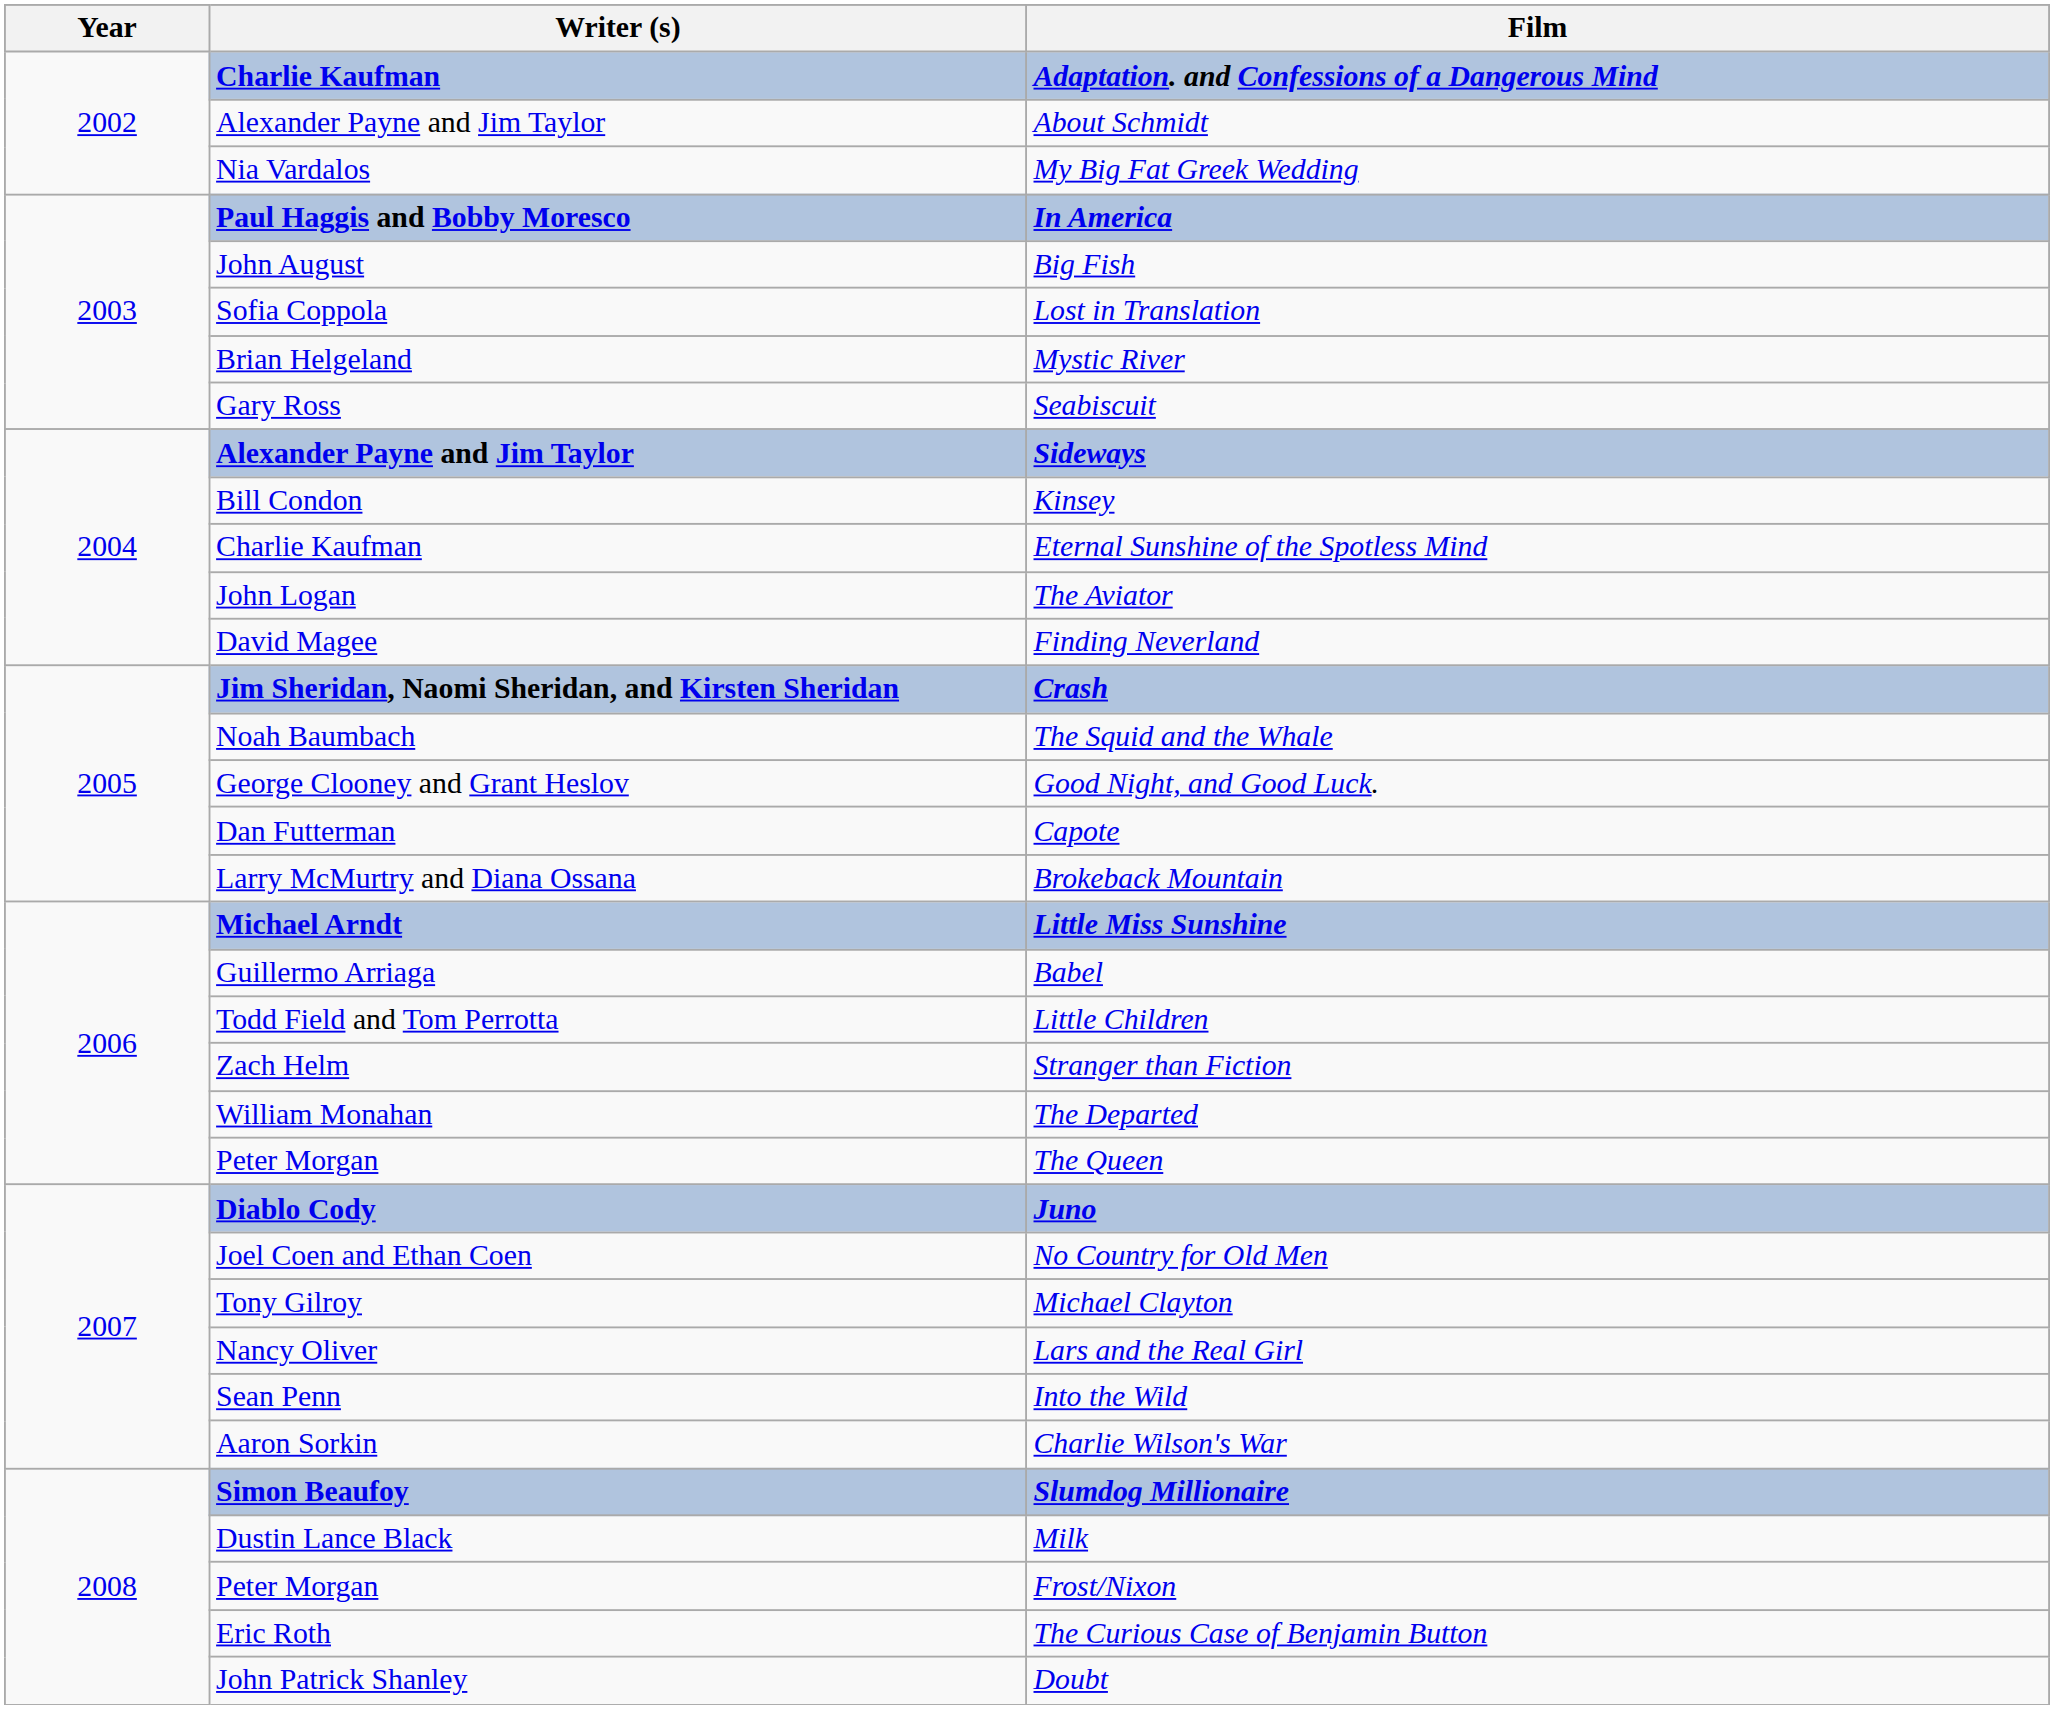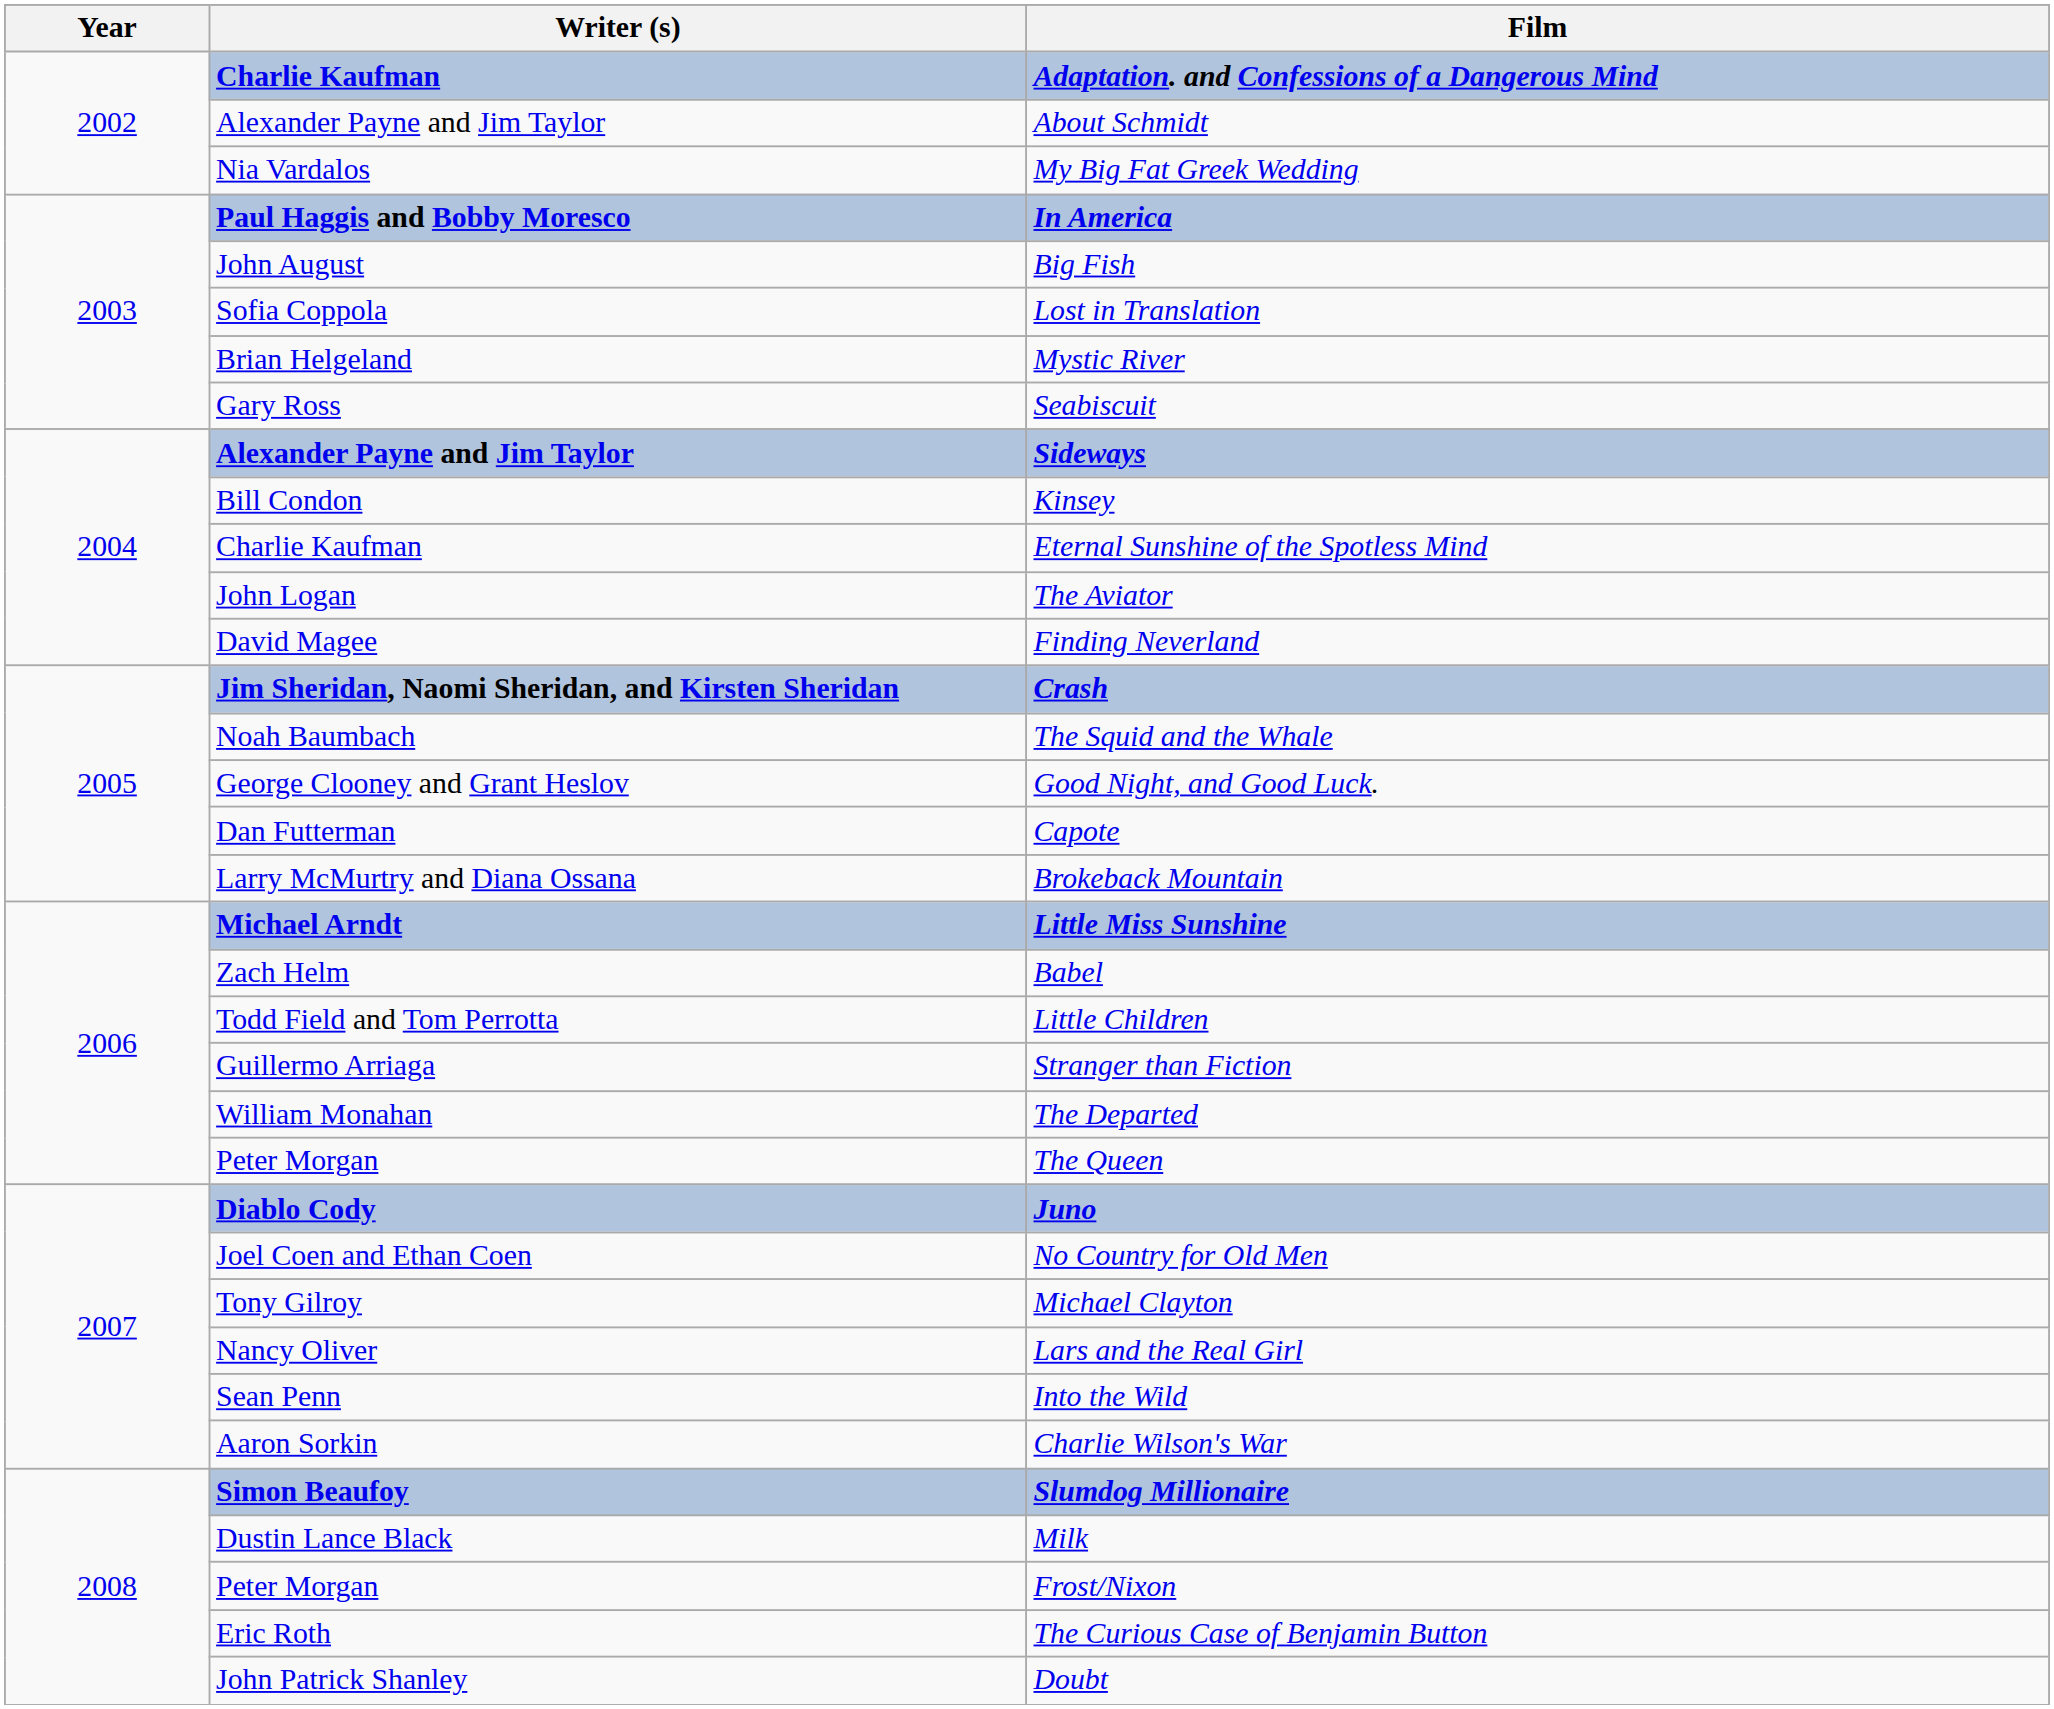Babel | Writer (s): Guillermo Arriaga -> Zach Helm
Stranger than Fiction | Writer (s): Zach Helm -> Guillermo Arriaga
